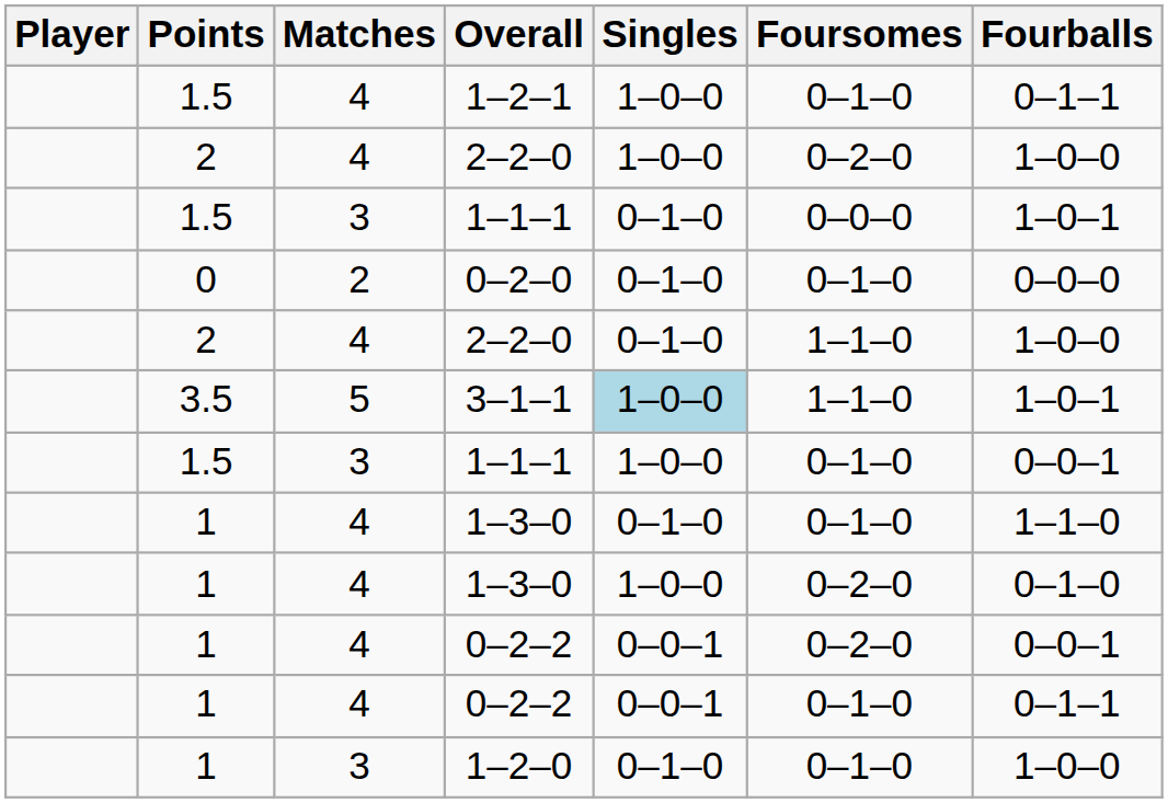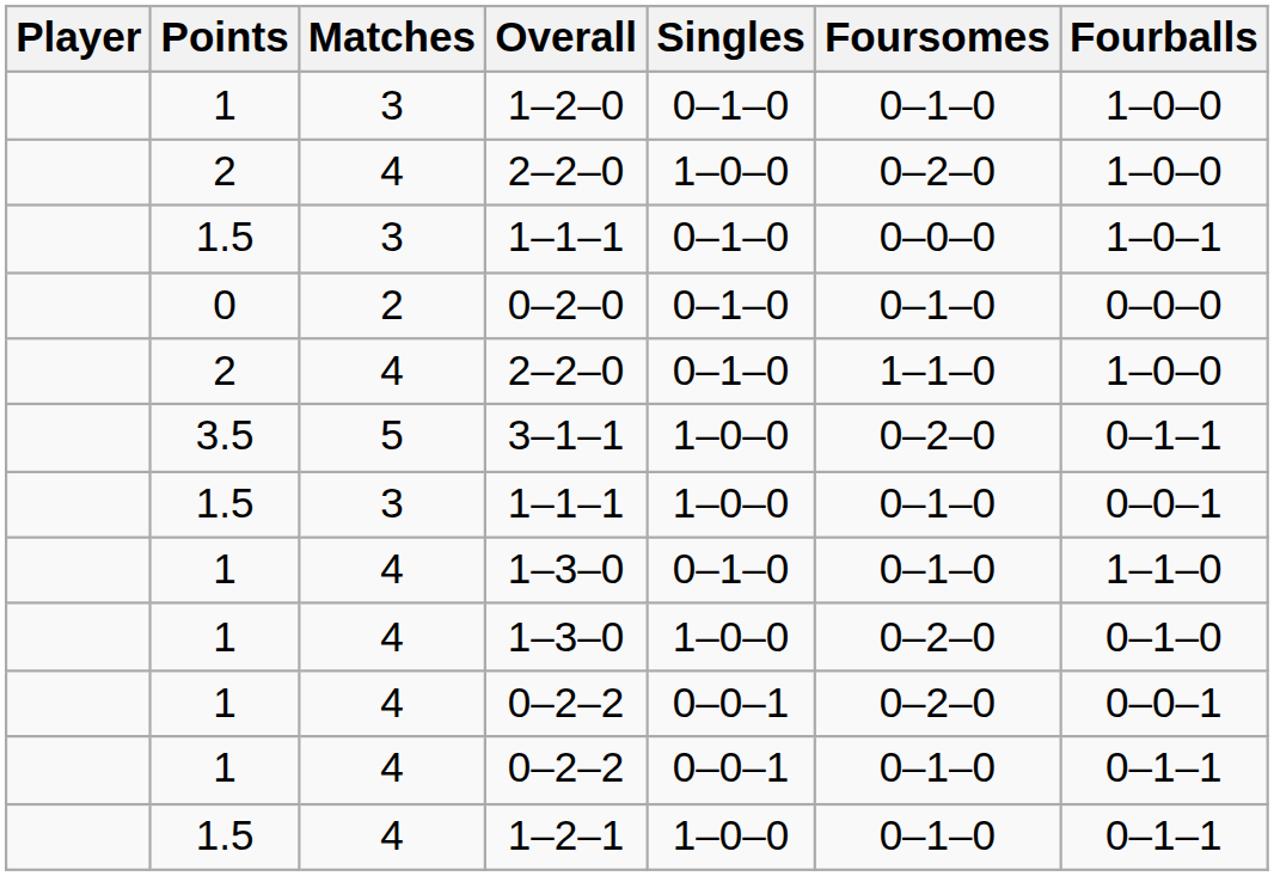rows swapped: 1–2–0 <-> 1–2–1
3–1–1 | Singles: lightblue background -> no background
3–1–1 | Foursomes: 1–1–0 -> 0–2–0
3–1–1 | Fourballs: 1–0–1 -> 0–1–1
